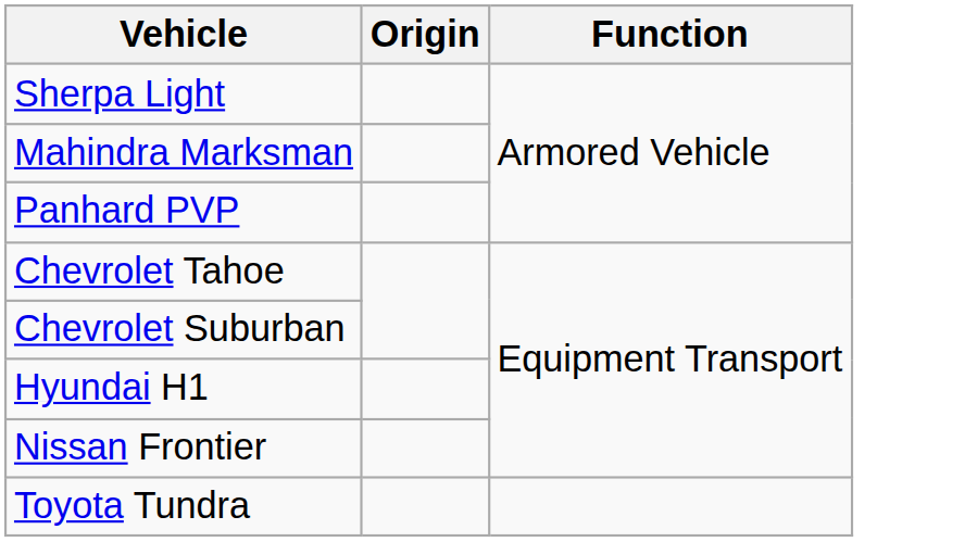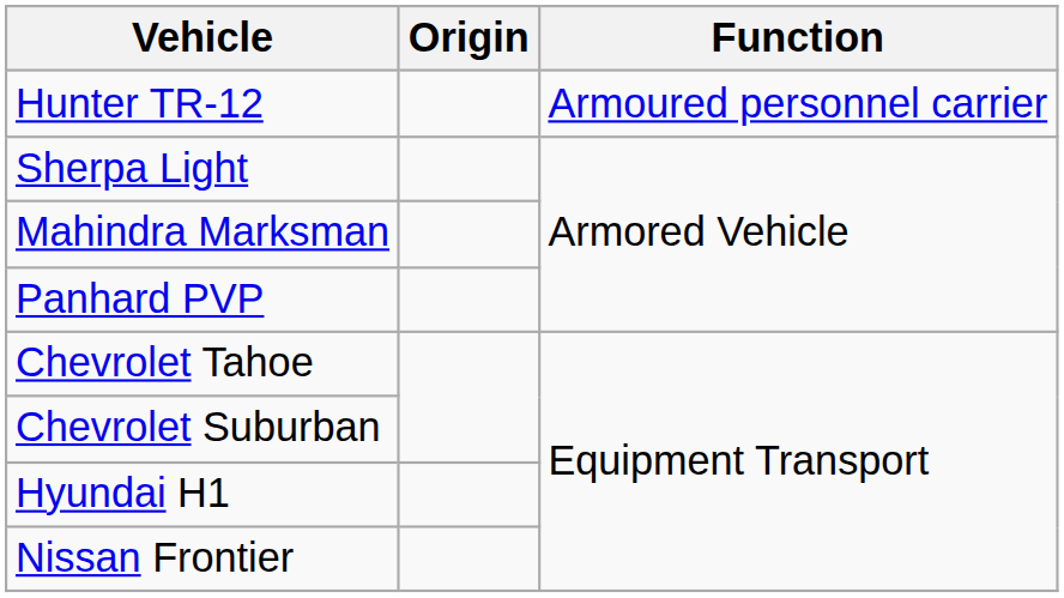+ row: Hunter TR-12 | Armoured personnel carrier
- row: Toyota Tundra
